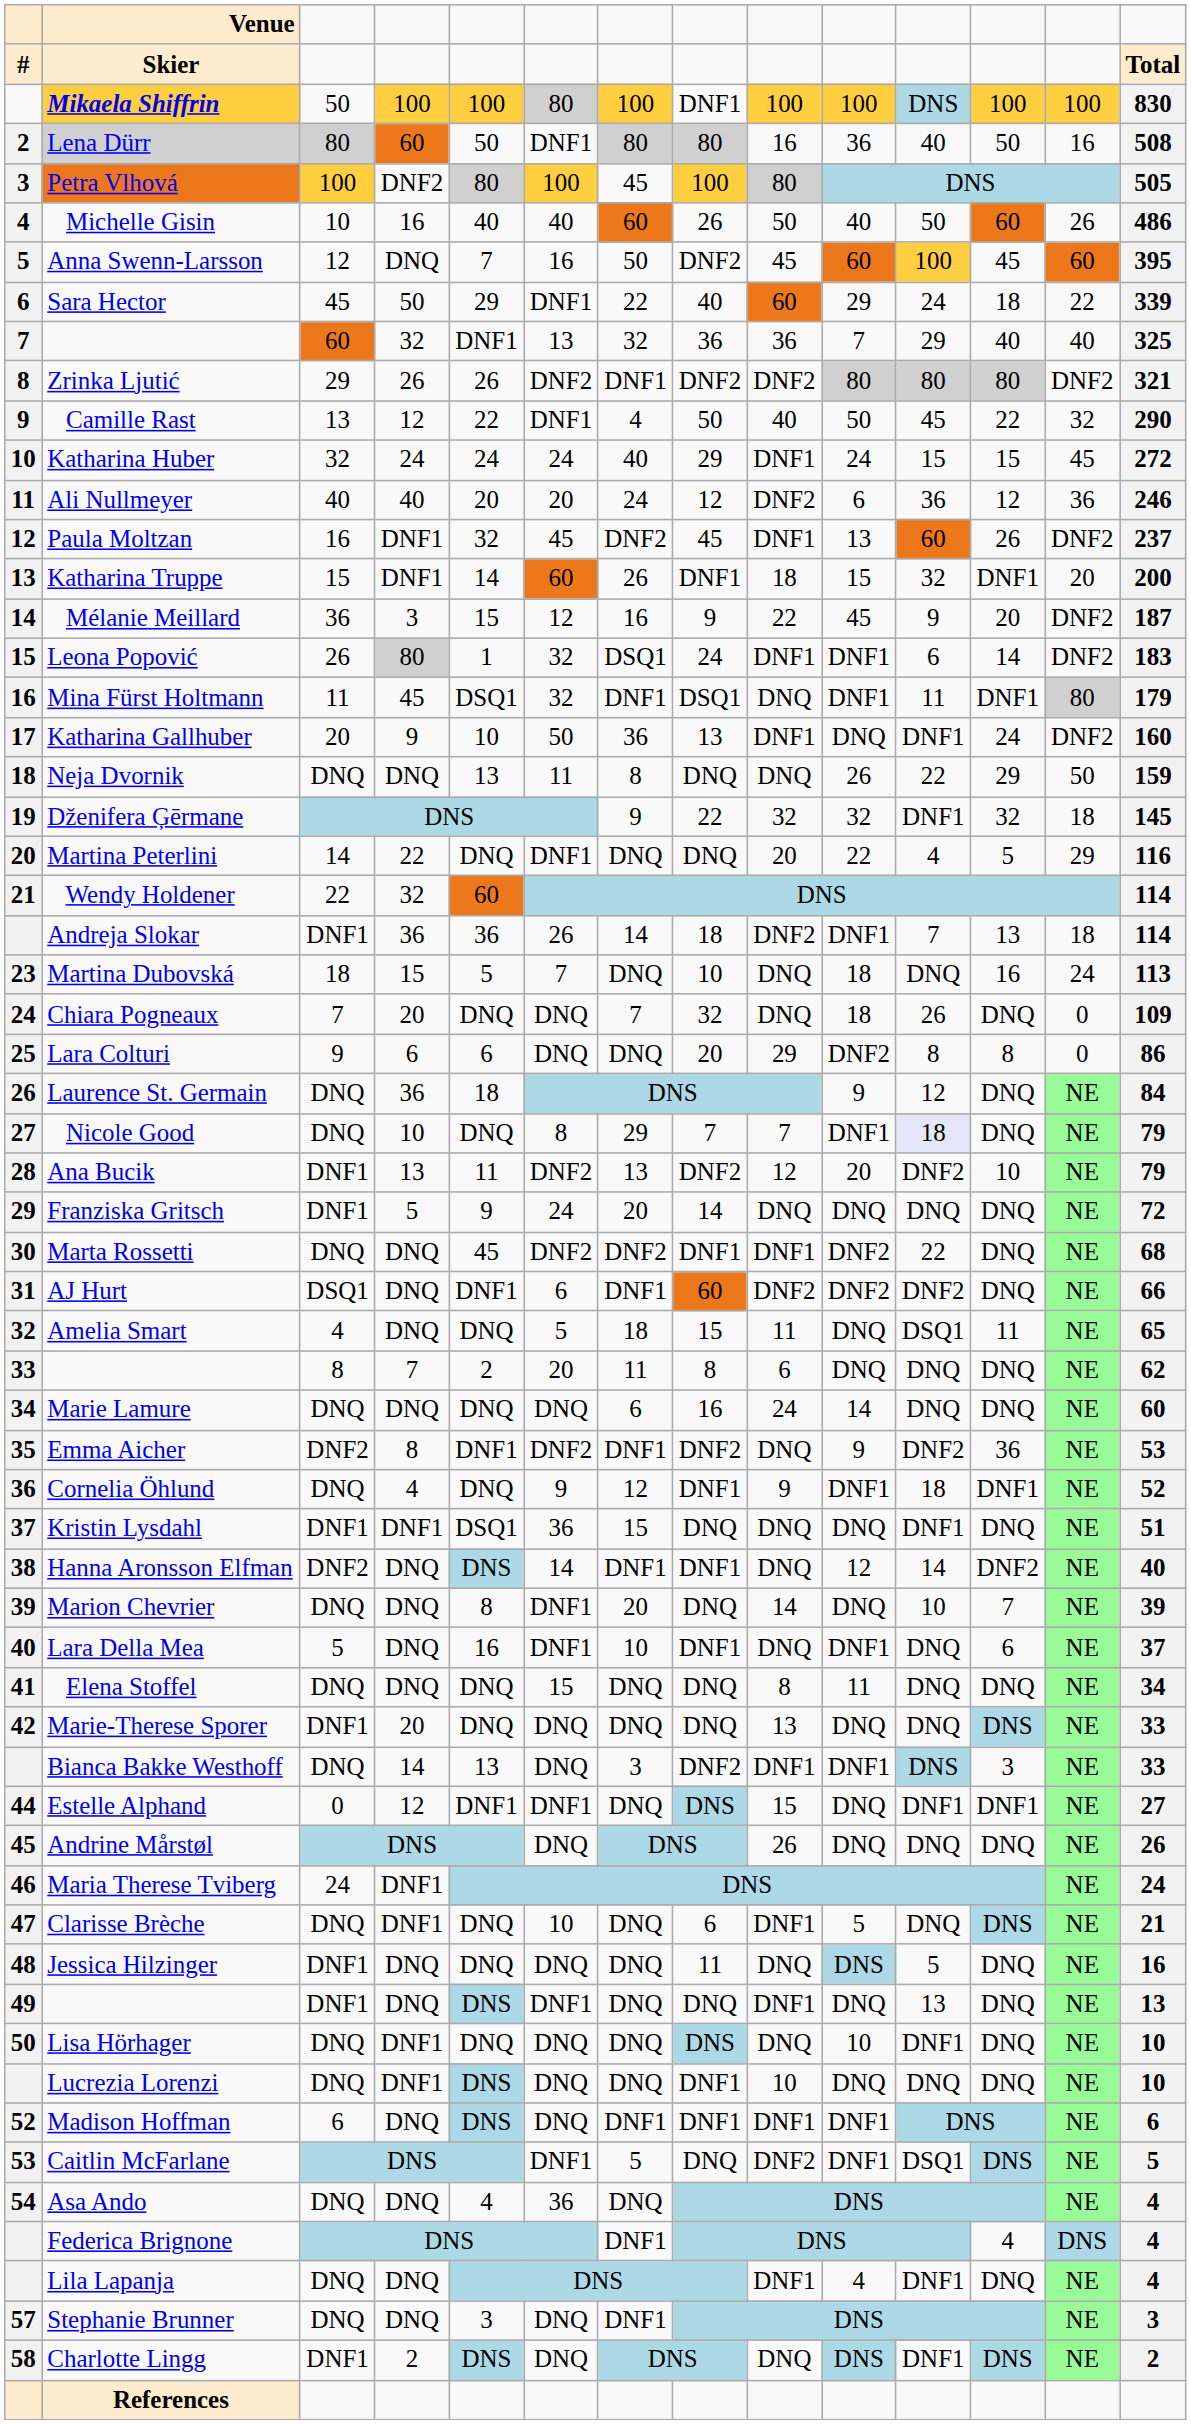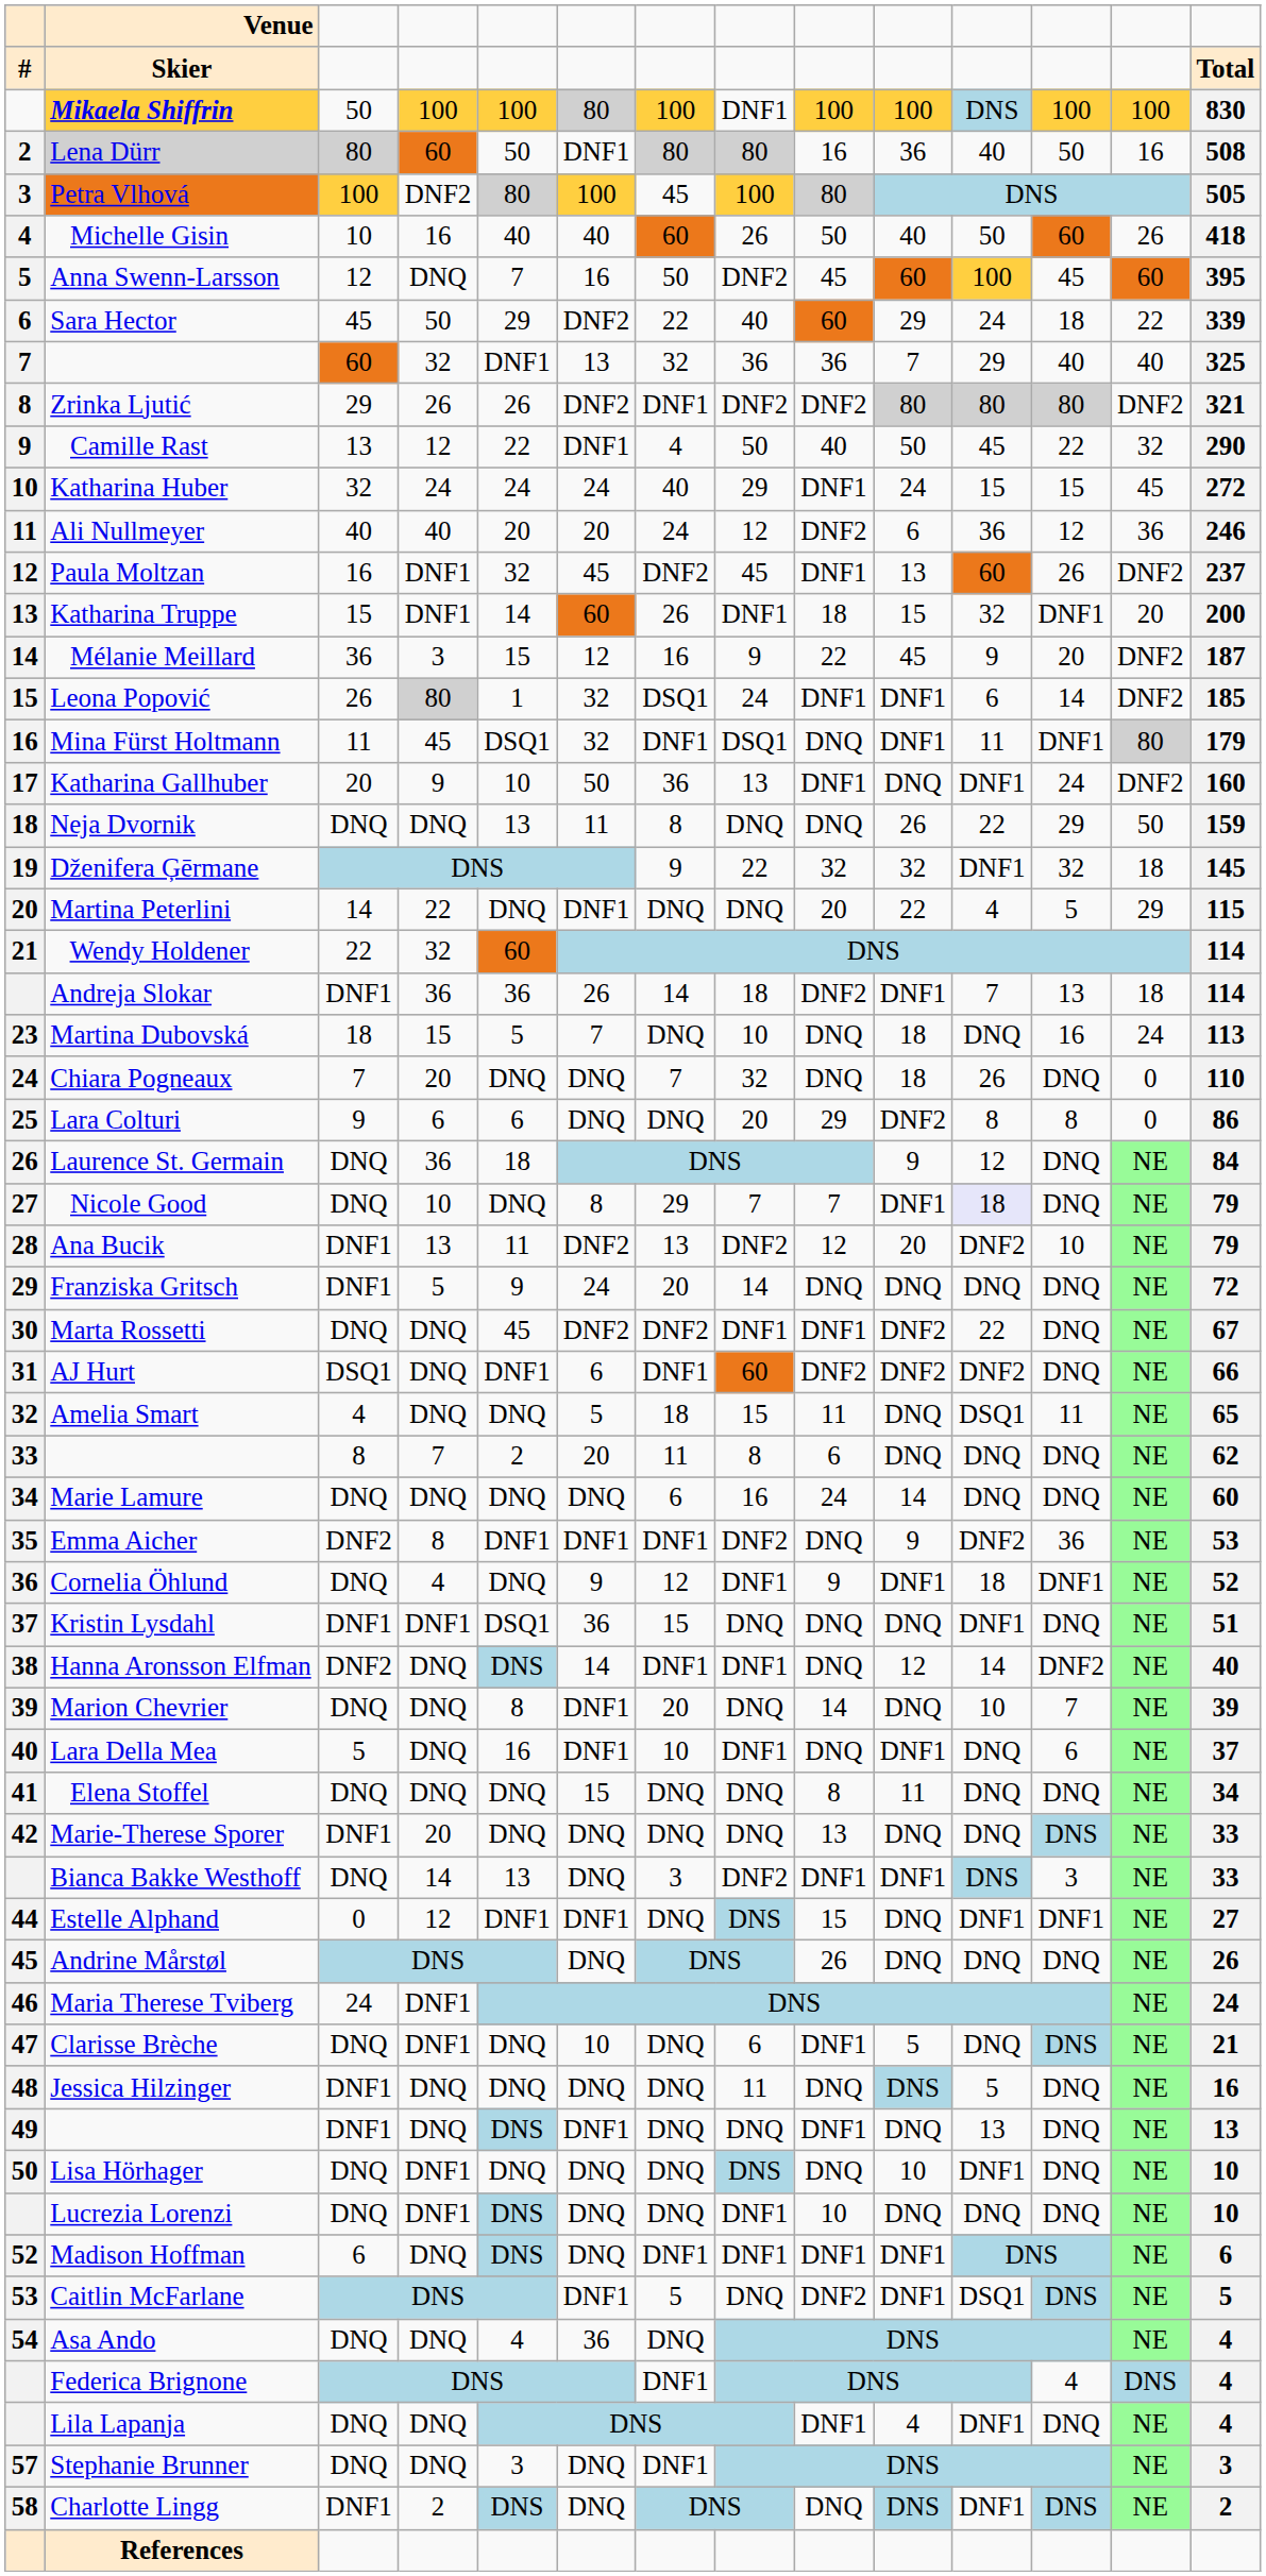Michelle Gisin | column 14: 486 -> 418
Sara Hector | column 6: DNF1 -> DNF2
Leona Popović | column 14: 183 -> 185
Martina Peterlini | column 14: 116 -> 115
Chiara Pogneaux | column 14: 109 -> 110
Marta Rossetti | column 14: 68 -> 67
Emma Aicher | column 6: DNF2 -> DNF1
